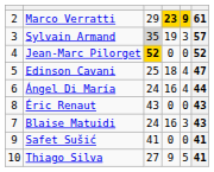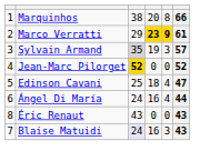+ row: 1 | Marquinhos | 38 | 20 | 8 | 66
Blaise Matuidi | column 3: no background -> lavender background
- row: 9 | Safet Sušić | 41 | 0 | 0 | 41
- row: 10 | Thiago Silva | 27 | 9 | 5 | 41
